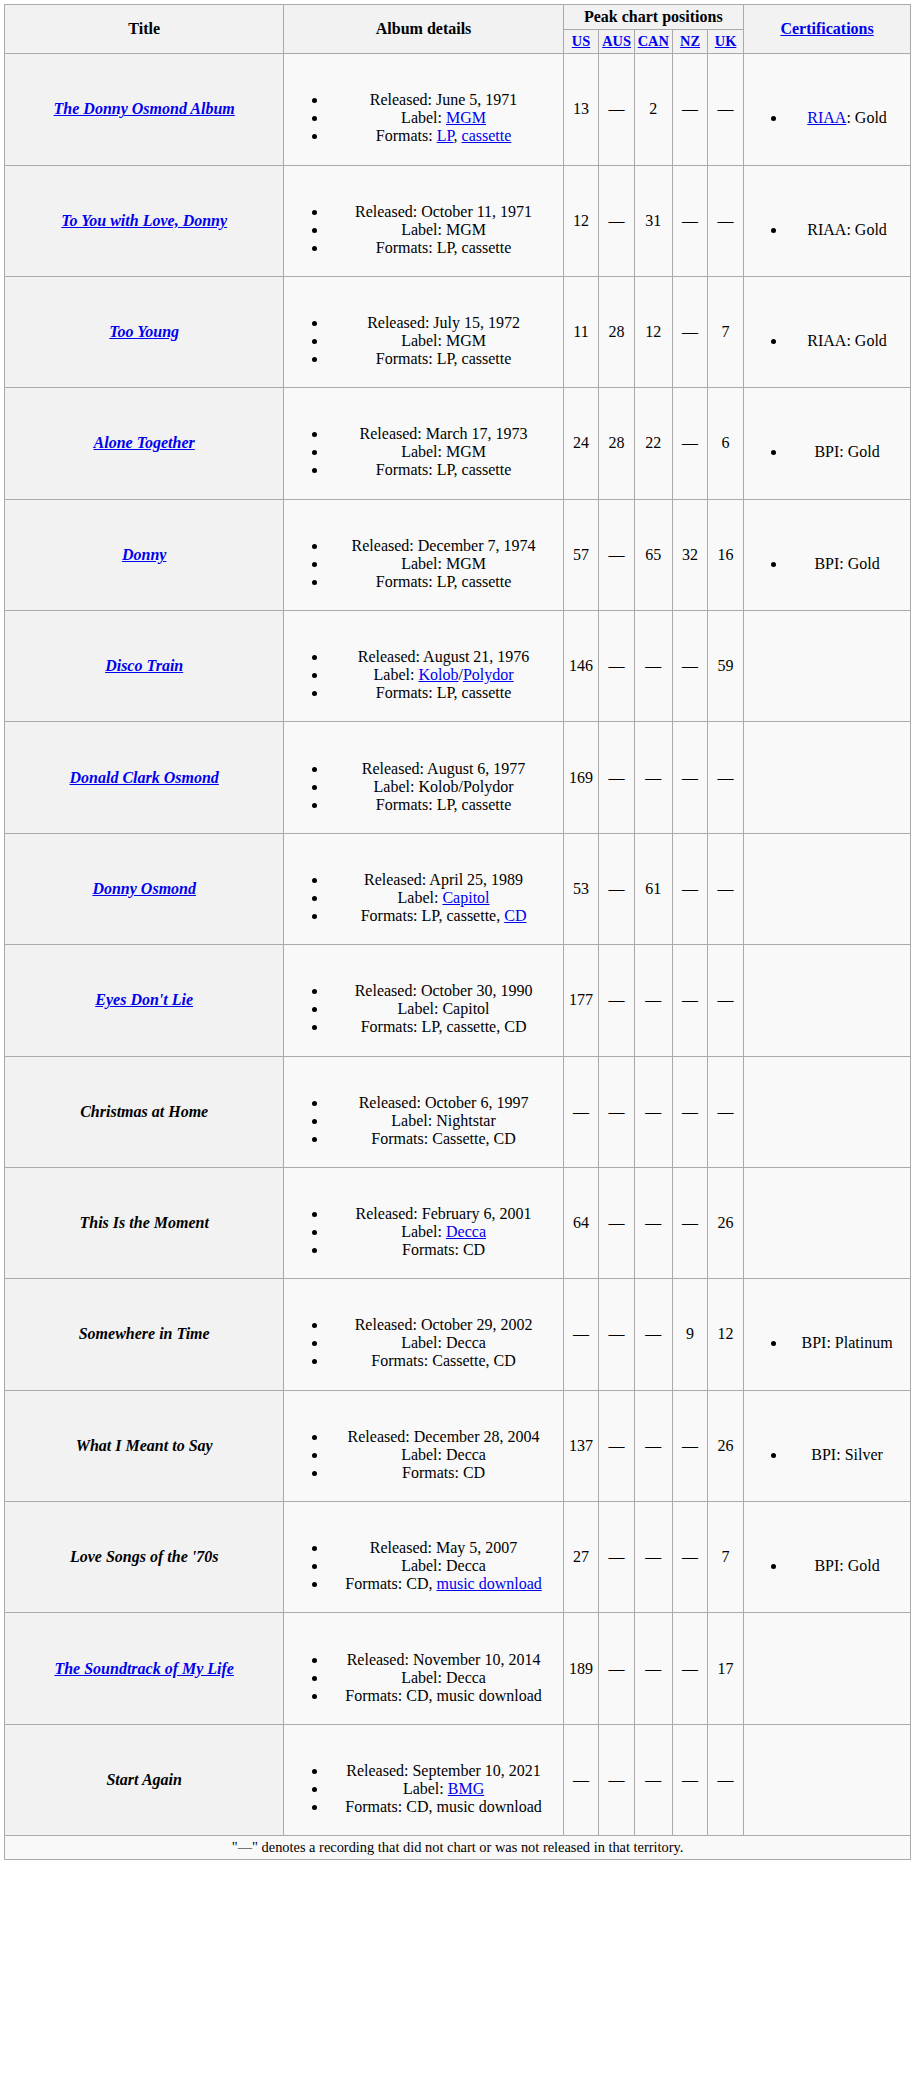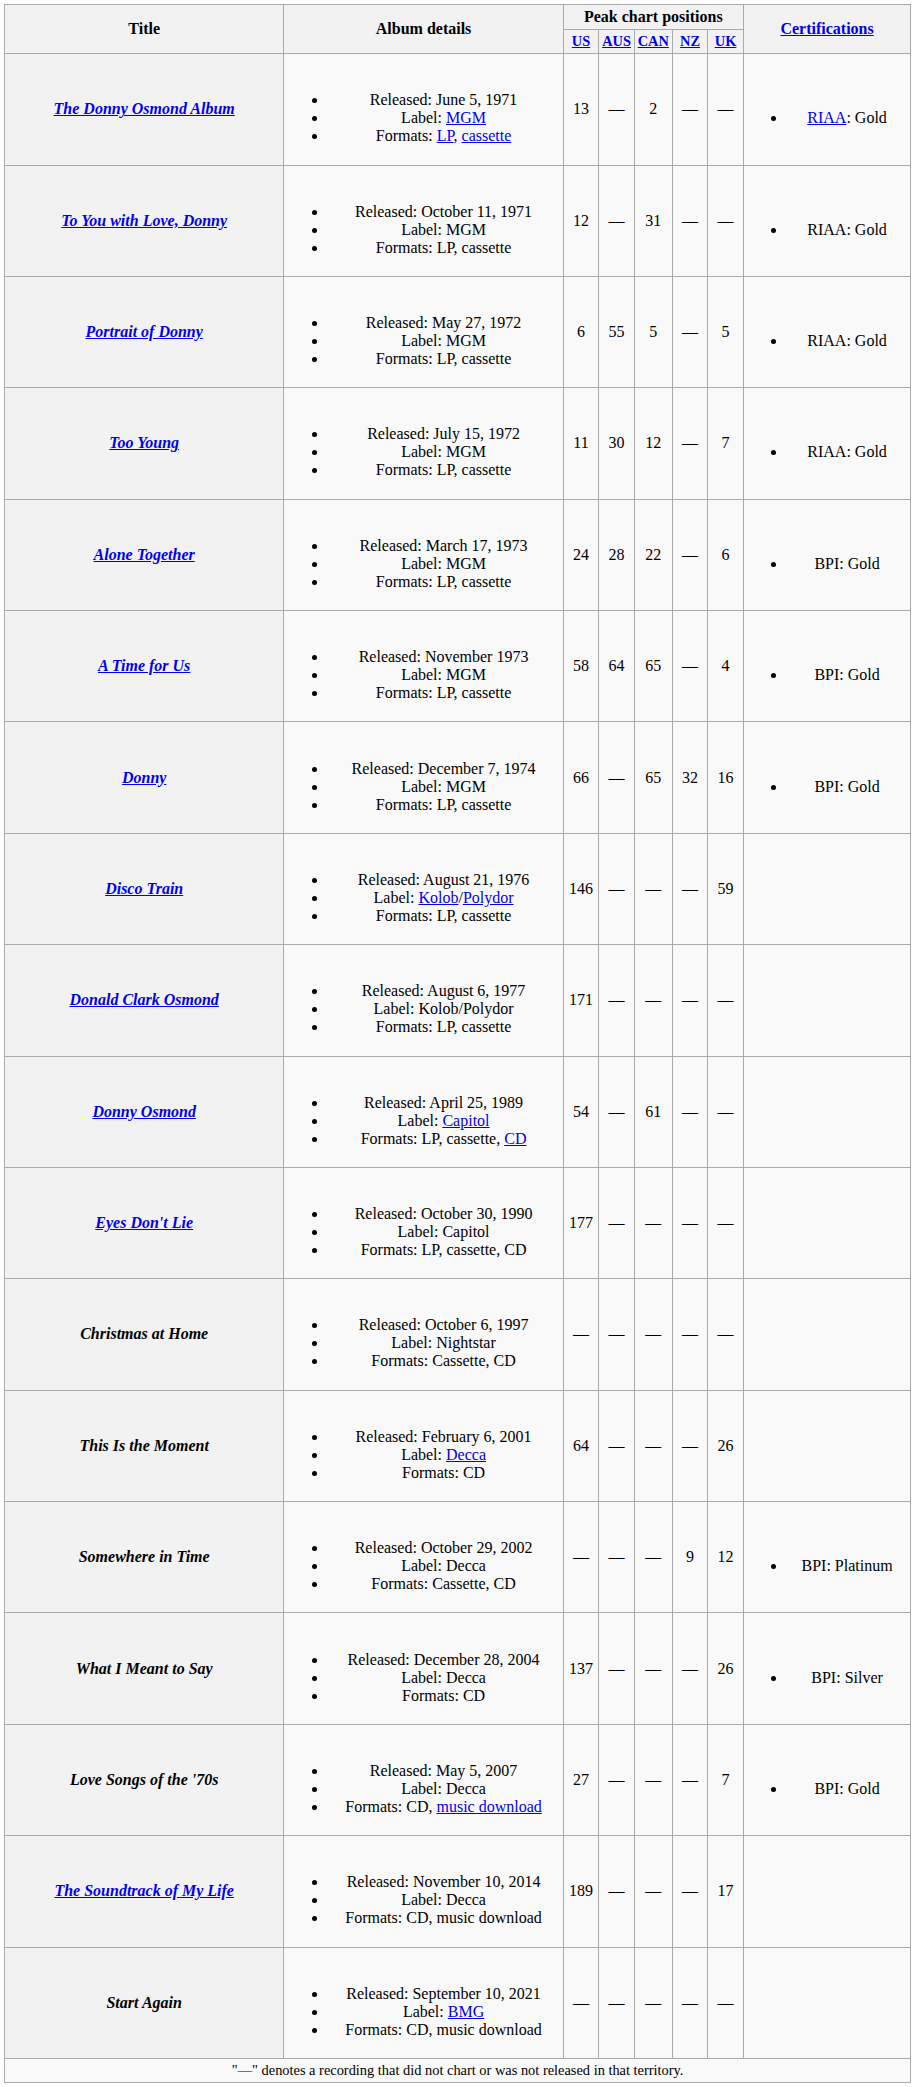+ row: Portrait of Donny | Released: May 27, 1972 Label: MGM Formats: LP, cassette | 6 | 55 | 5 | — | 5 | RIAA: Gold
Too Young | Peak chart positions / AUS: 28 -> 30
+ row: A Time for Us | Released: November 1973 Label: MGM Formats: LP, cassette | 58 | 64 | 65 | — | 4 | BPI: Gold
Donny | Peak chart positions / US: 57 -> 66
Donald Clark Osmond | Peak chart positions / US: 169 -> 171
Donny Osmond | Peak chart positions / US: 53 -> 54
